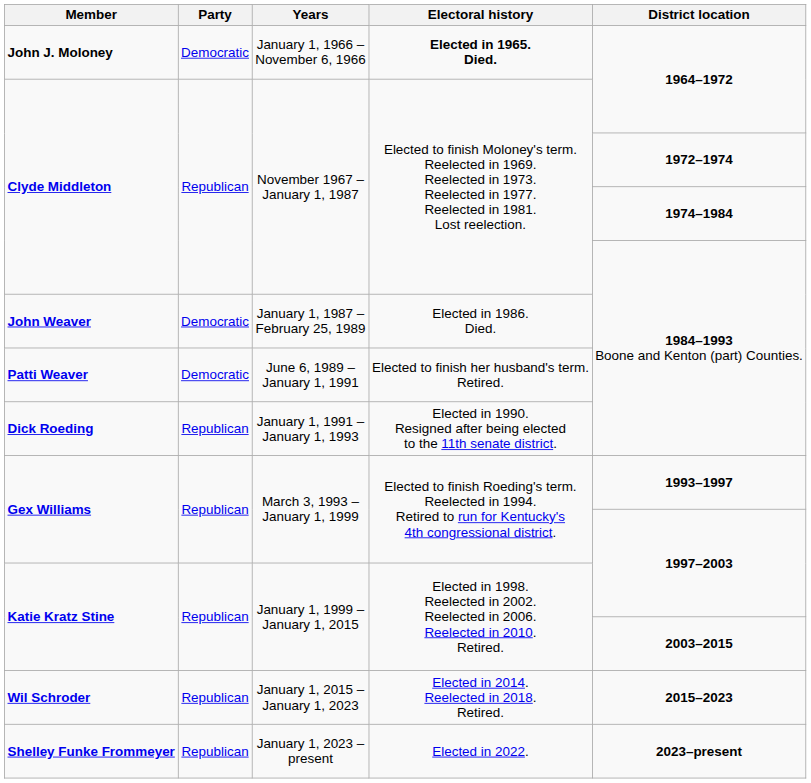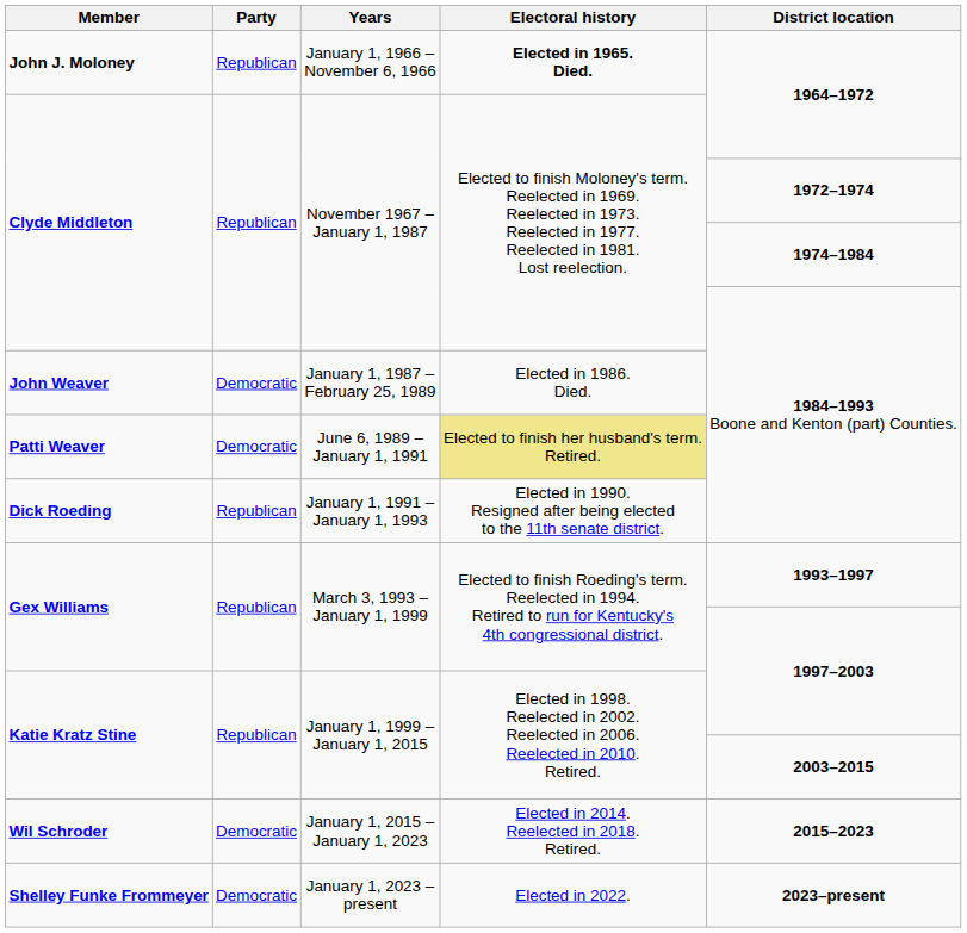John J. Moloney | Party: Democratic -> Republican
Patti Weaver | Electoral history: no background -> khaki background
Wil Schroder | Party: Republican -> Democratic
Shelley Funke Frommeyer | Party: Republican -> Democratic
